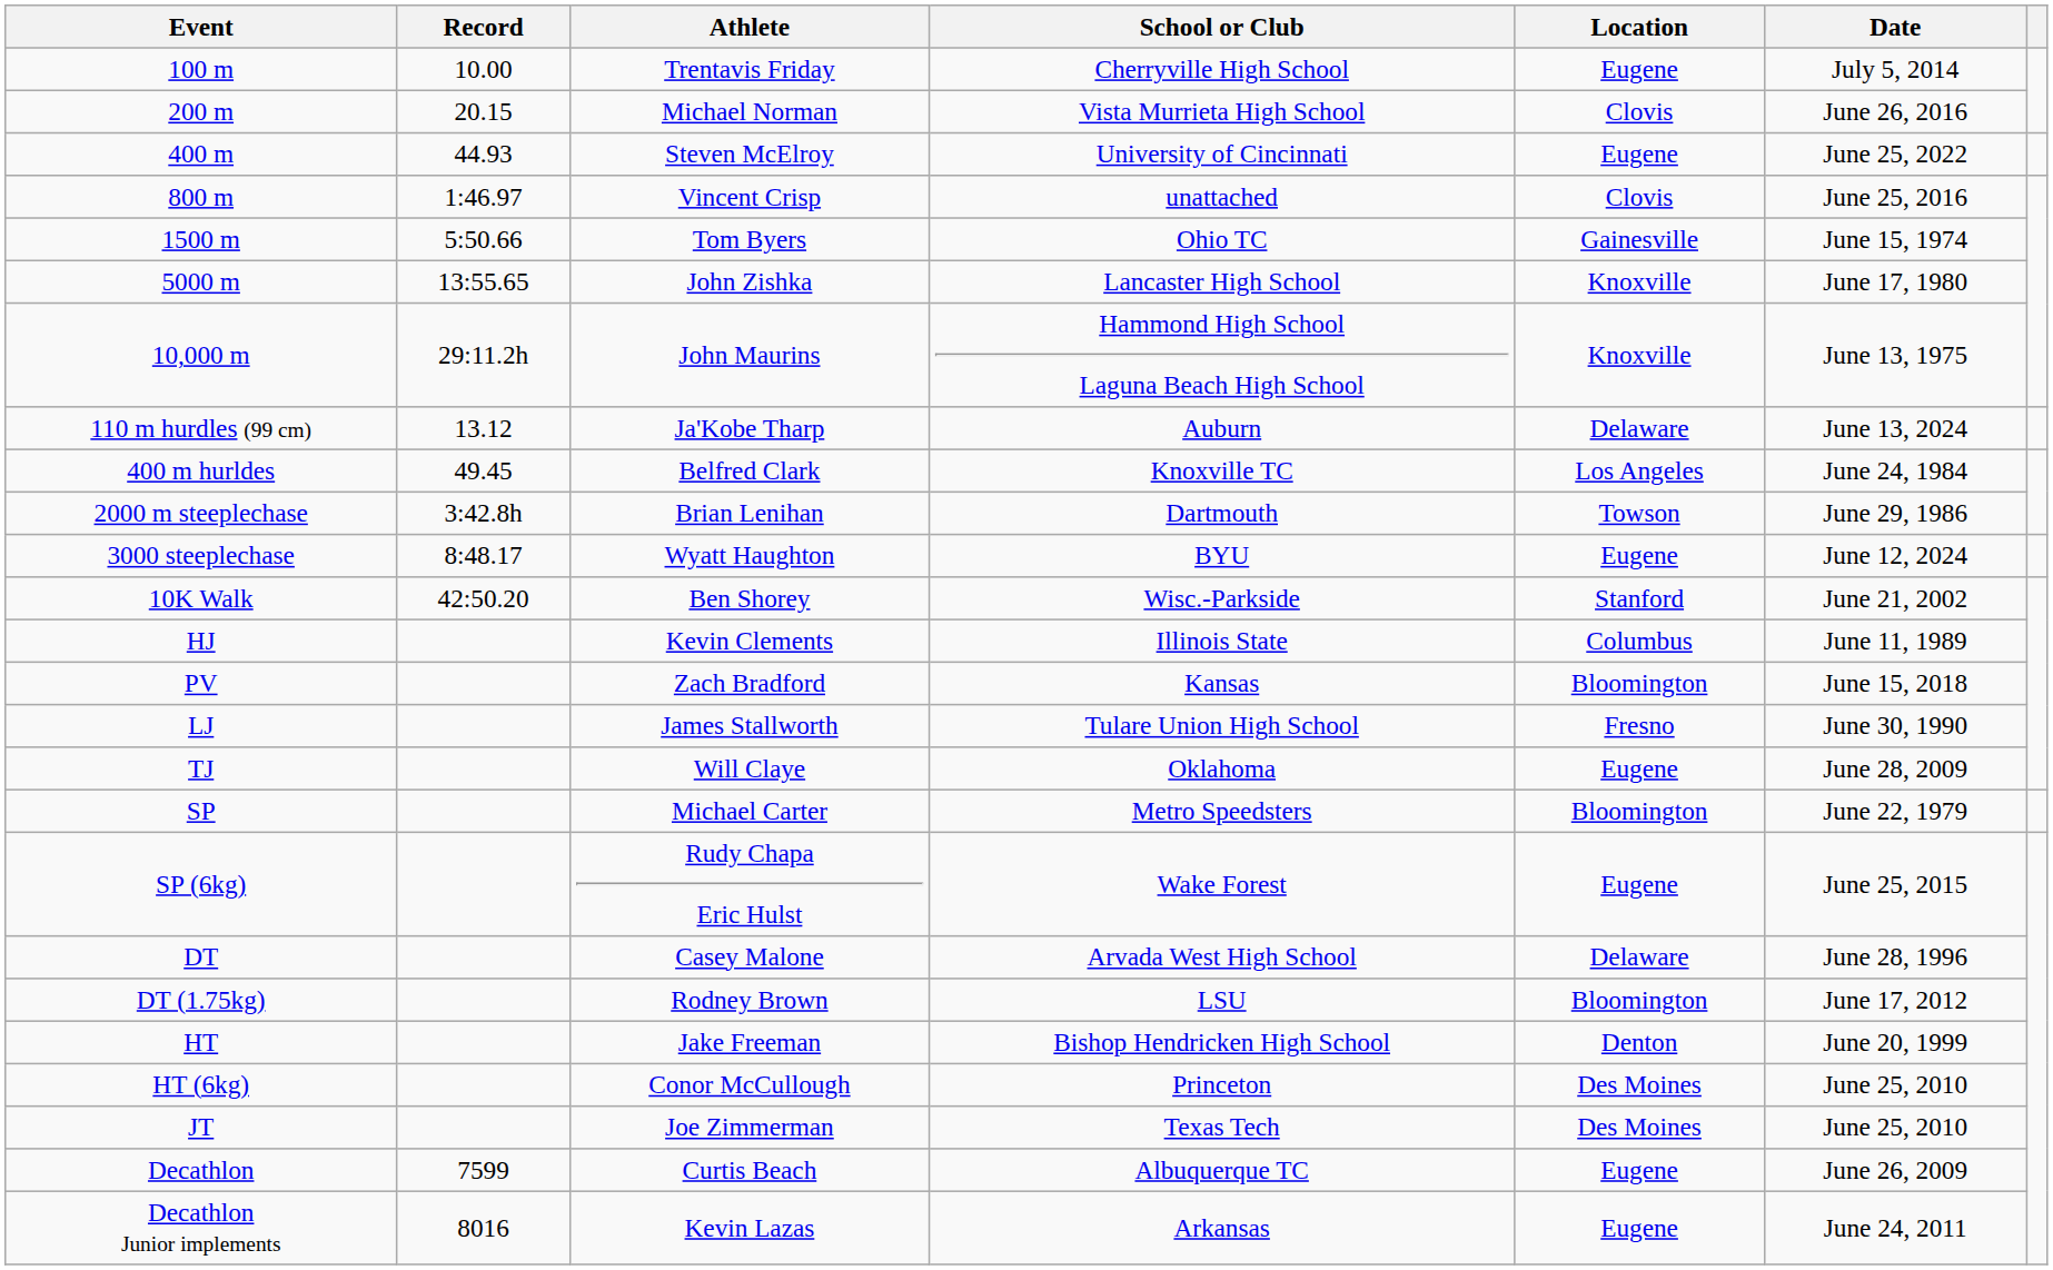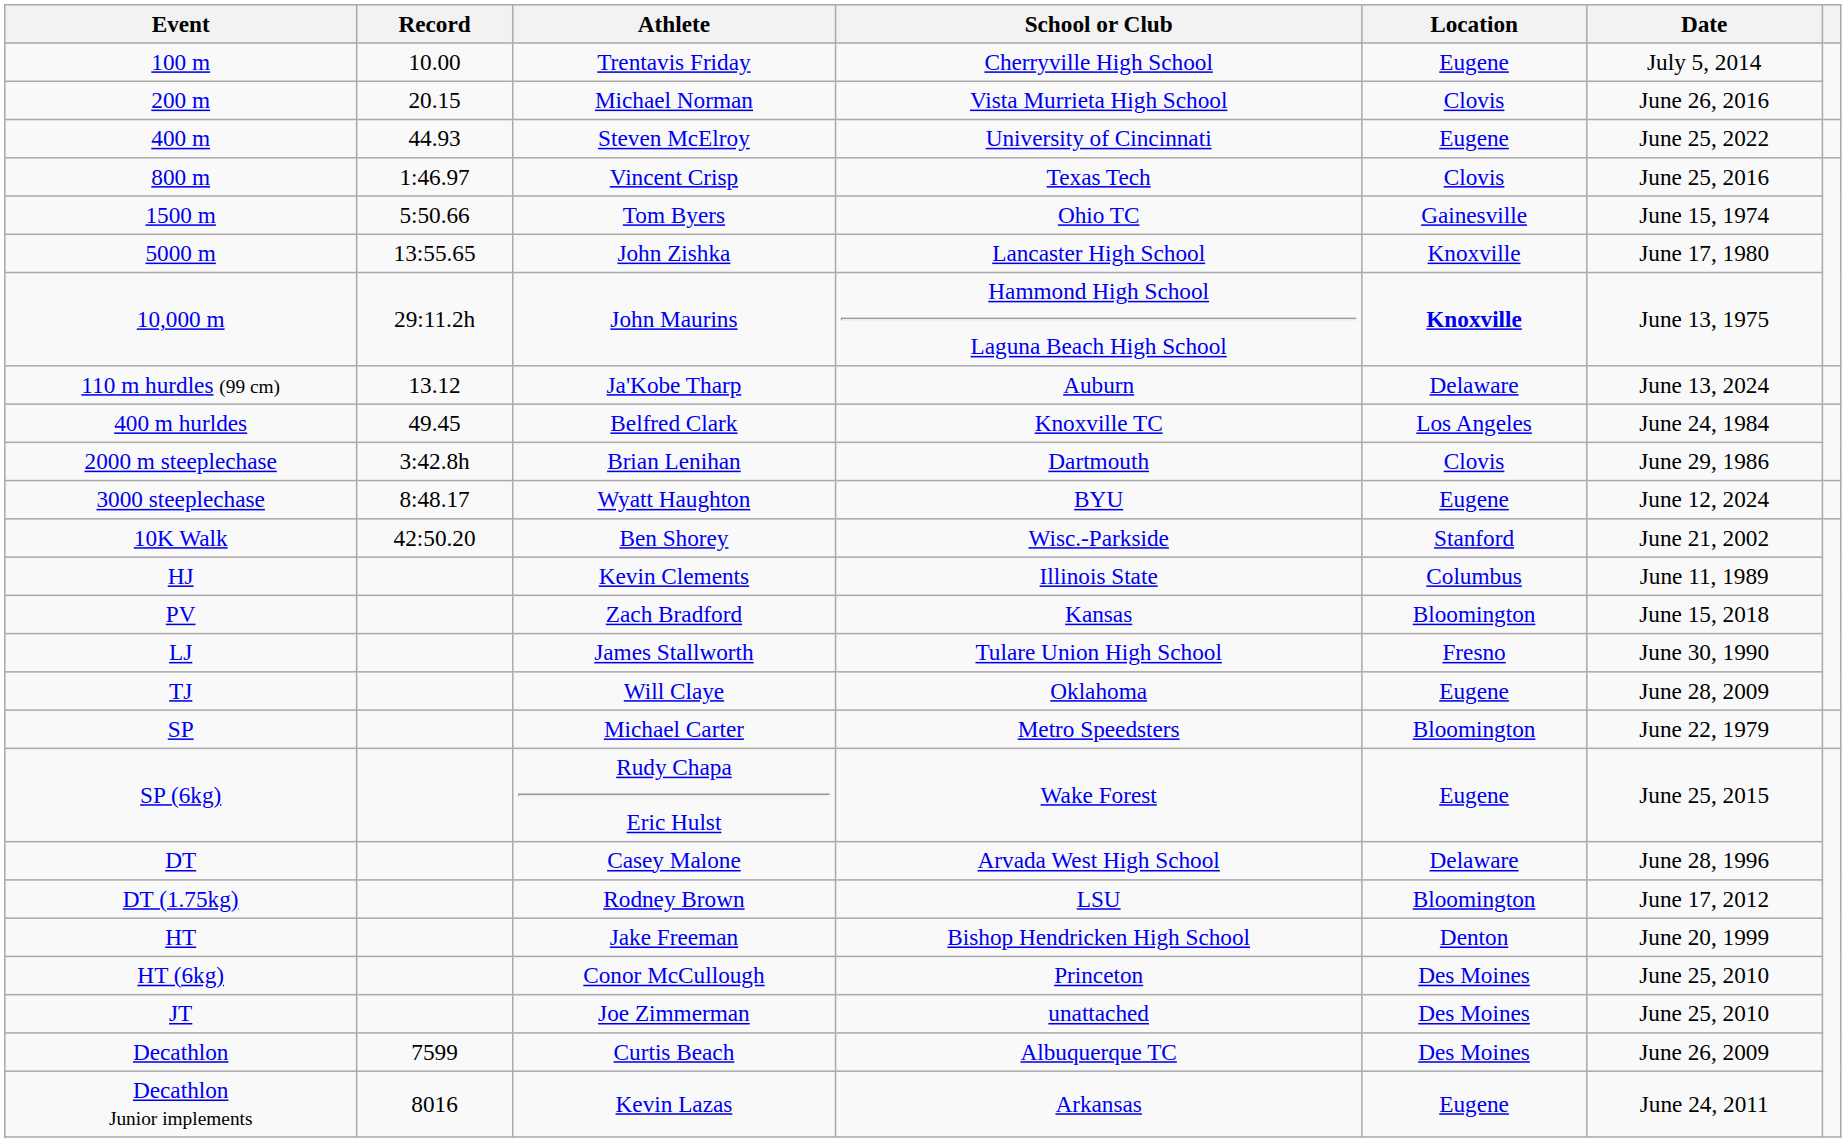800 m | School or Club: unattached -> Texas Tech
10,000 m | Location: normal -> bold
2000 m steeplechase | Location: Towson -> Clovis
JT | School or Club: Texas Tech -> unattached
Decathlon | Location: Eugene -> Des Moines
